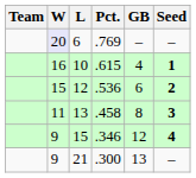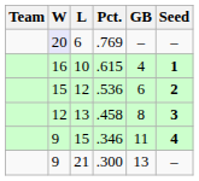.458 | W: 11 -> 12
.346 | GB: 12 -> 11
